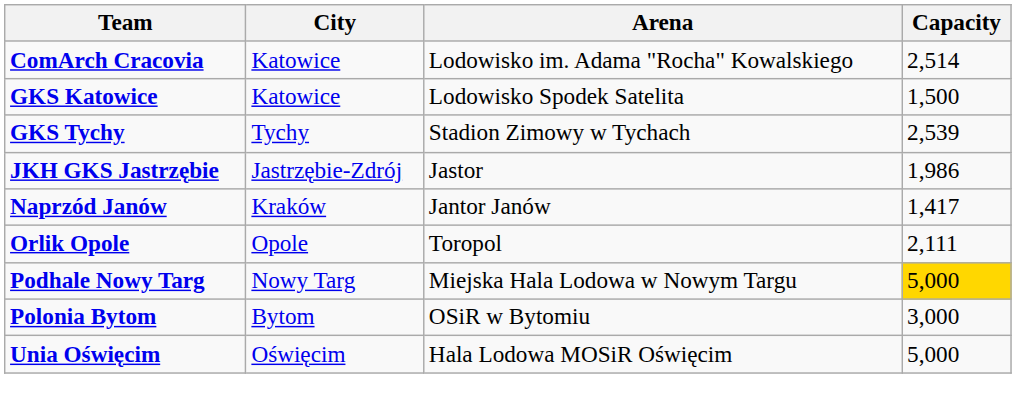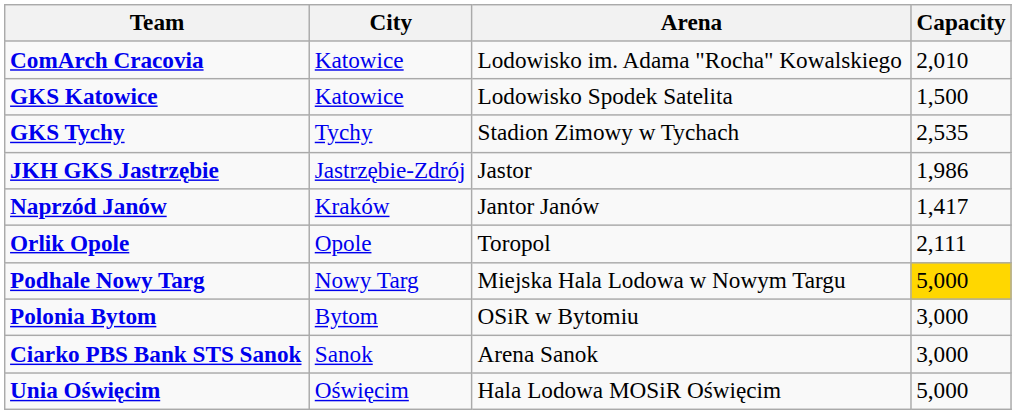ComArch Cracovia | Capacity: 2,514 -> 2,010
GKS Tychy | Capacity: 2,539 -> 2,535
+ row: Ciarko PBS Bank STS Sanok | Sanok | Arena Sanok | 3,000
